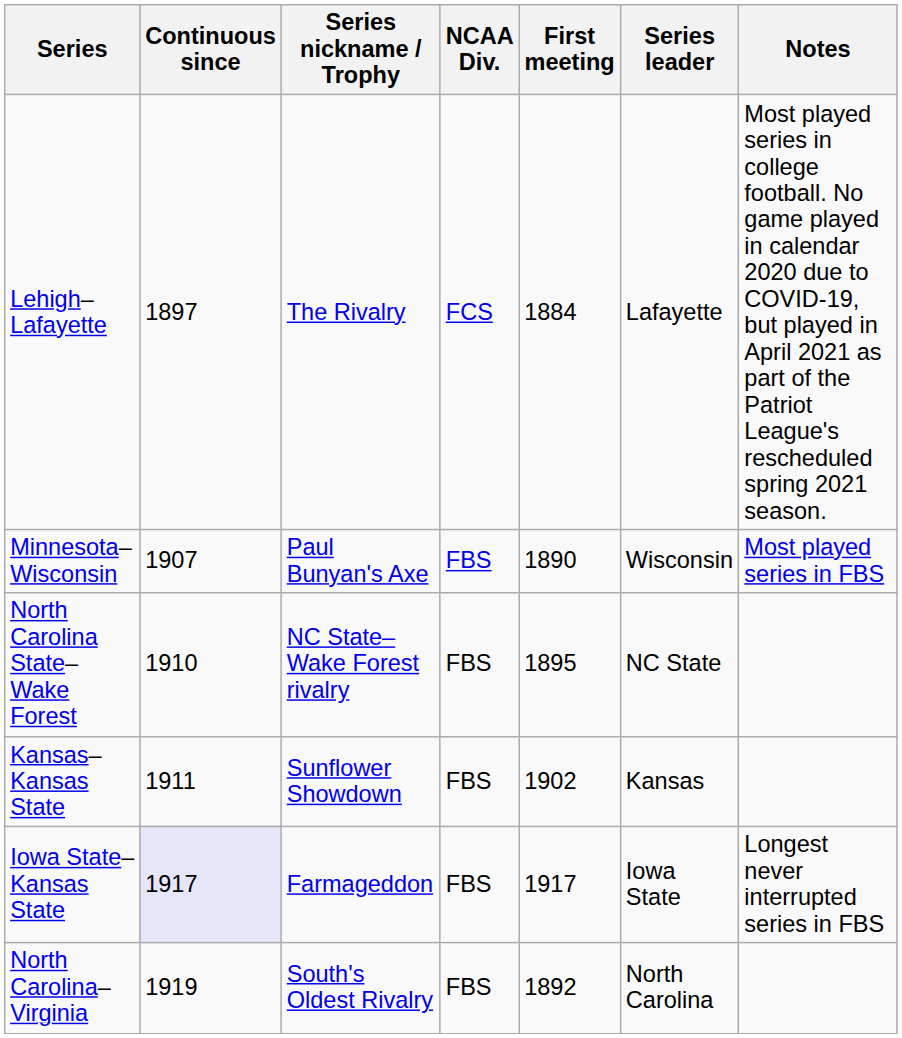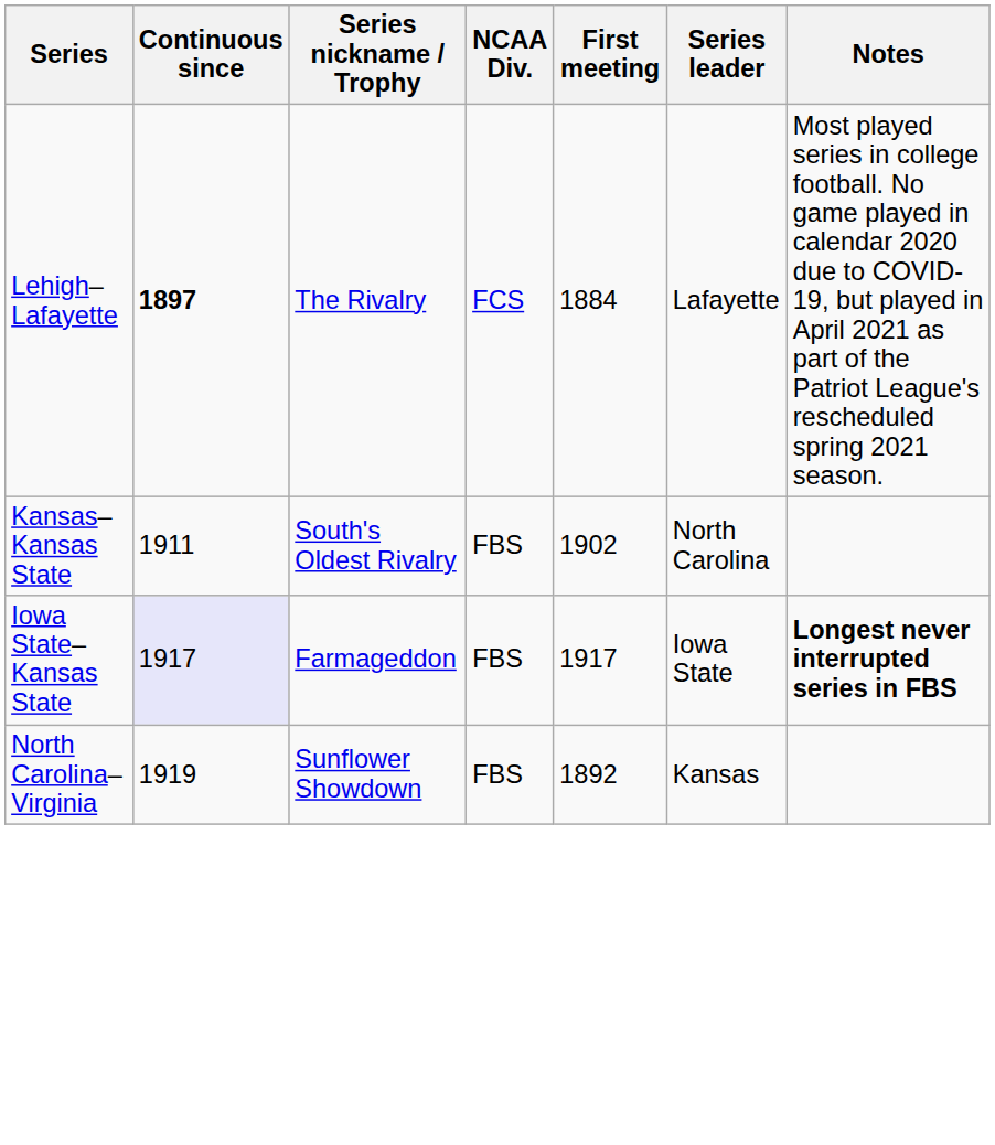Lehigh–Lafayette | Continuous since: normal -> bold
- row: Minnesota–Wisconsin | 1907 | Paul Bunyan's Axe | FBS | 1890 | Wisconsin | Most played series in FBS
- row: North Carolina State–Wake Forest | 1910 | NC State–Wake Forest rivalry | FBS | 1895 | NC State
Kansas–Kansas State | Series nickname / Trophy: Sunflower Showdown -> South's Oldest Rivalry
Kansas–Kansas State | Series leader: Kansas -> North Carolina
Iowa State–Kansas State | Notes: normal -> bold
North Carolina–Virginia | Series nickname / Trophy: South's Oldest Rivalry -> Sunflower Showdown
North Carolina–Virginia | Series leader: North Carolina -> Kansas
